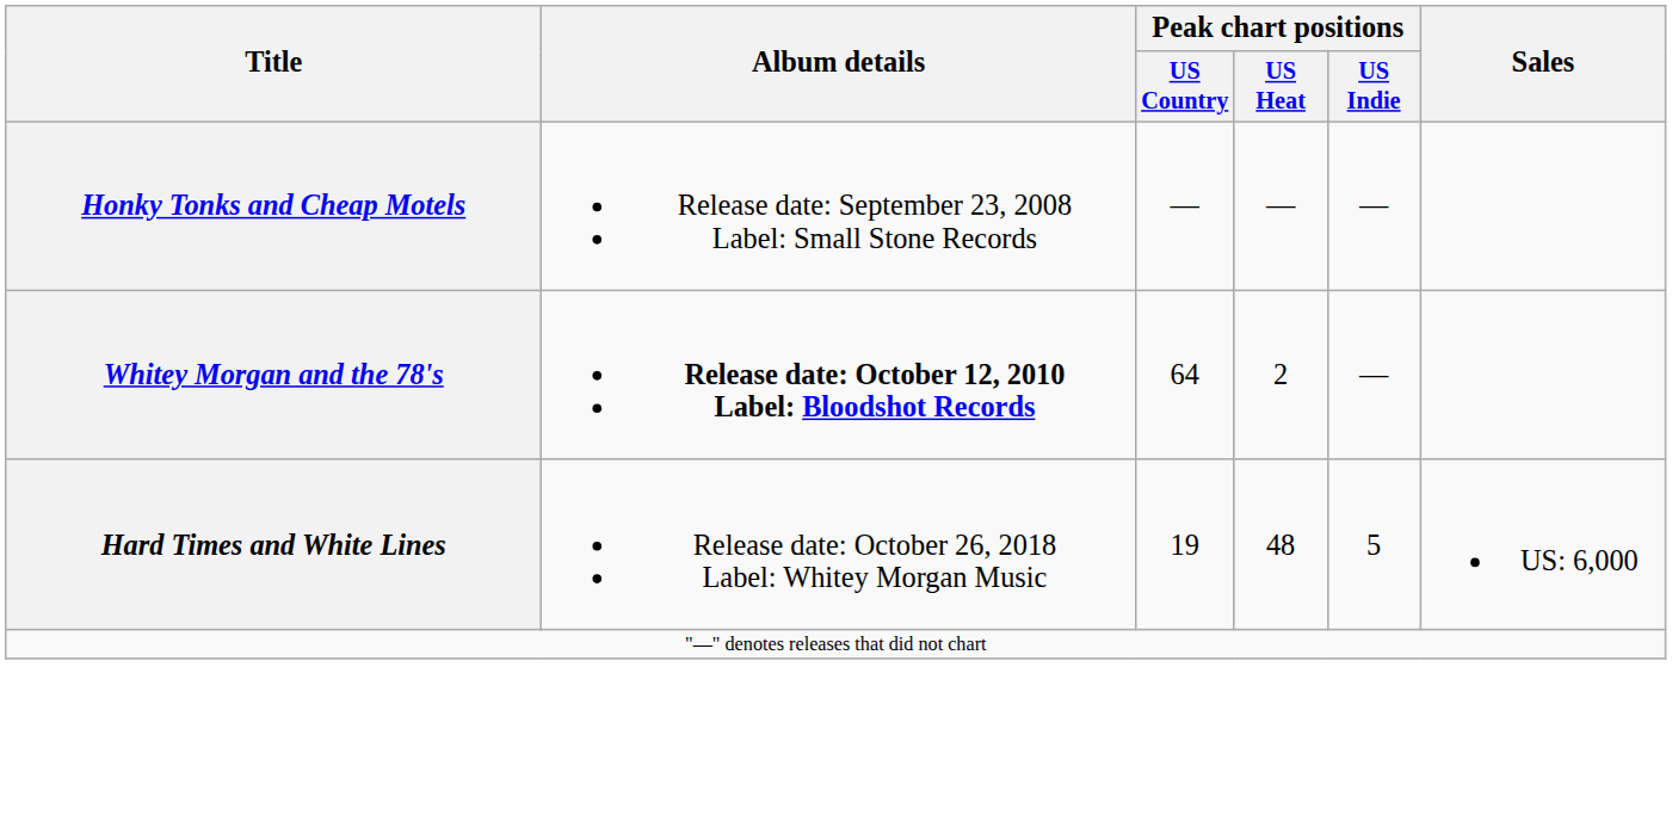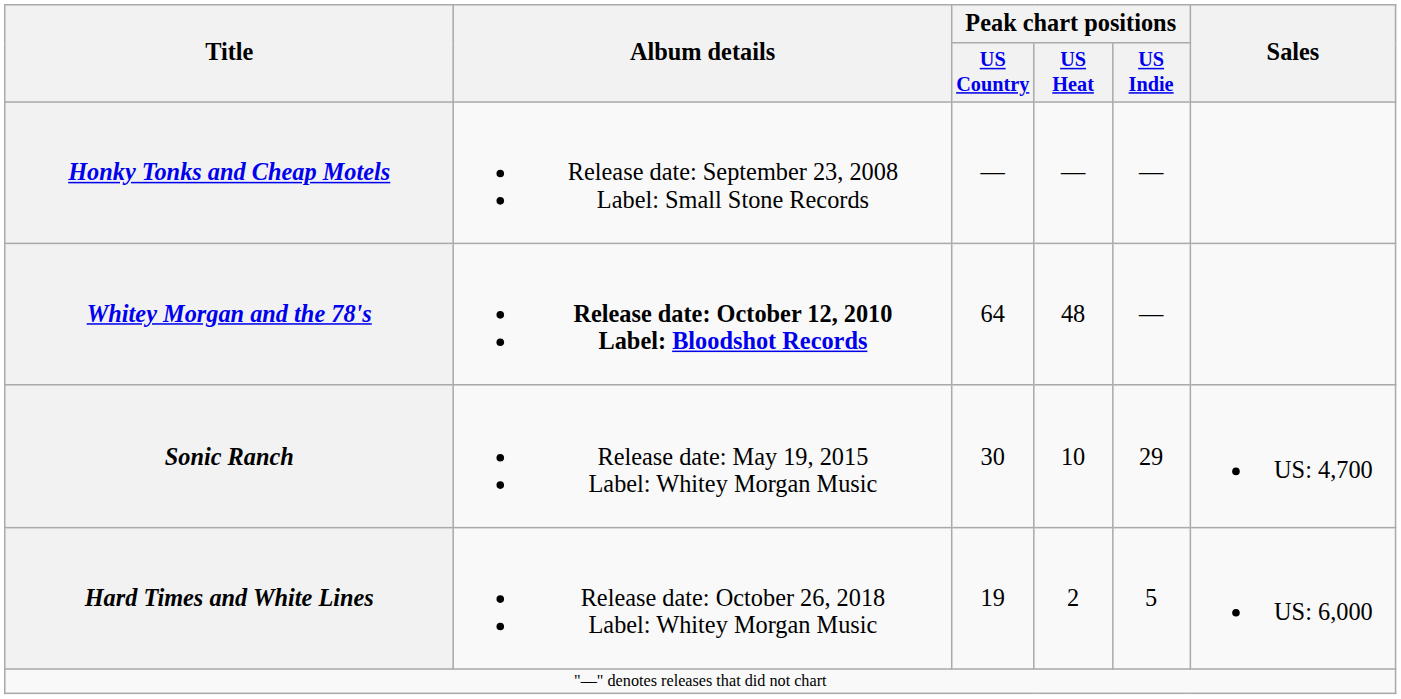Whitey Morgan and the 78's | Peak chart positions / US Heat: 2 -> 48
+ row: Sonic Ranch | Release date: May 19, 2015 Label: Whitey Morgan Music | 30 | 10 | 29 | US: 4,700
Hard Times and White Lines | Peak chart positions / US Heat: 48 -> 2
